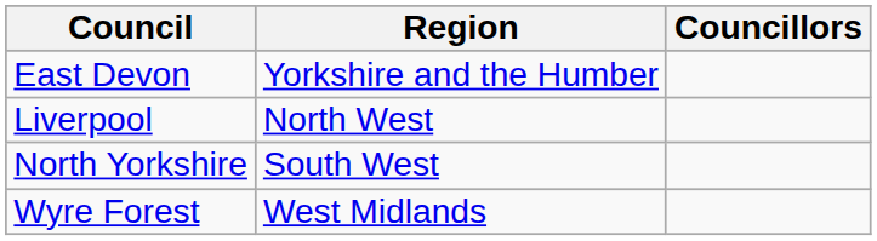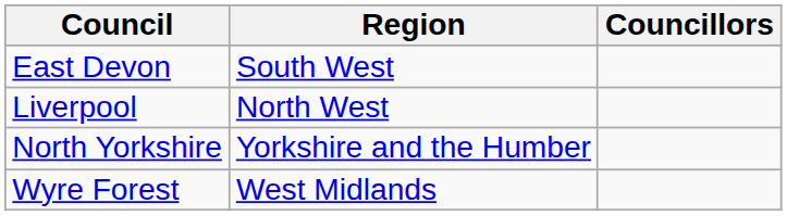East Devon | Region: Yorkshire and the Humber -> South West
North Yorkshire | Region: South West -> Yorkshire and the Humber
